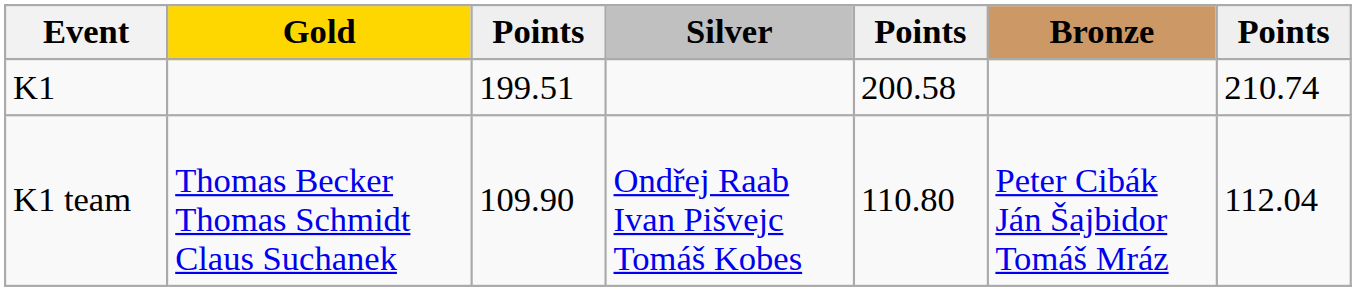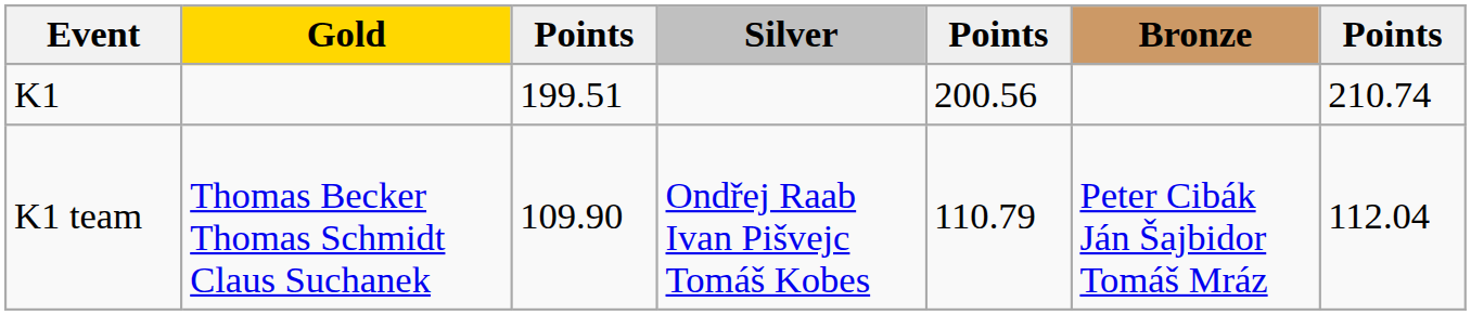K1 | column 5: 200.58 -> 200.56
K1 team | column 5: 110.80 -> 110.79
